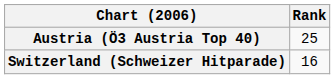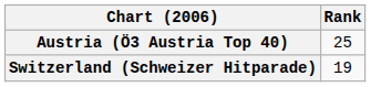Switzerland (Schweizer Hitparade) | Rank: 16 -> 19
